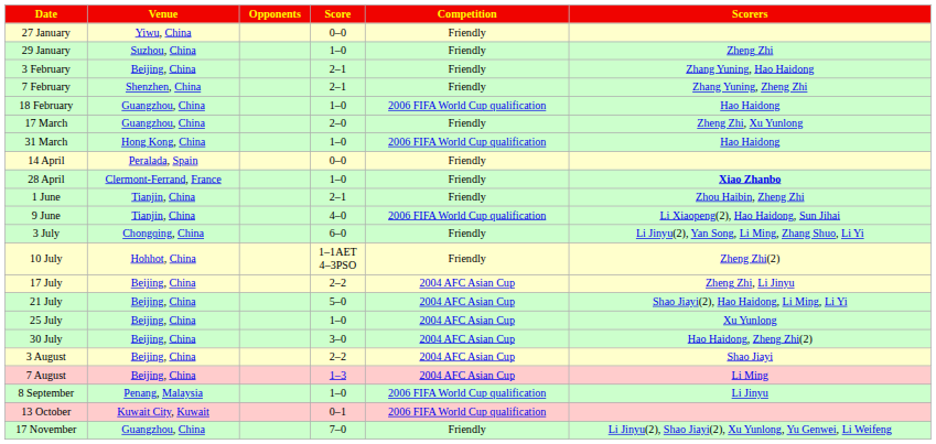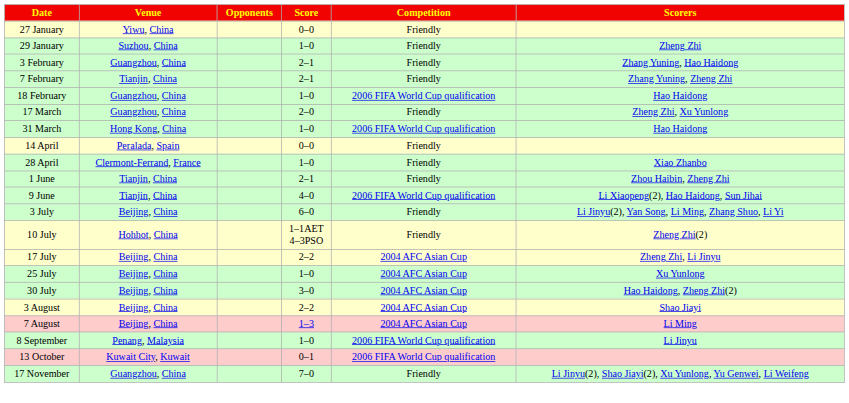3 February | Venue: Beijing, China -> Guangzhou, China
7 February | Venue: Shenzhen, China -> Tianjin, China
28 April | Scorers: bold -> normal
3 July | Venue: Chongqing, China -> Beijing, China
- row: 21 July | Beijing, China | 5–0 | 2004 AFC Asian Cup | Shao Jiayi(2), Hao Haidong, Li Ming, Li Yi
